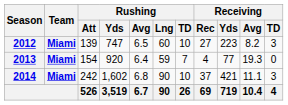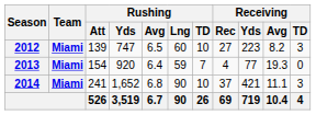2014 | Rushing / Att: 242 -> 241
2014 | Rushing / Yds: 1,602 -> 1,652
